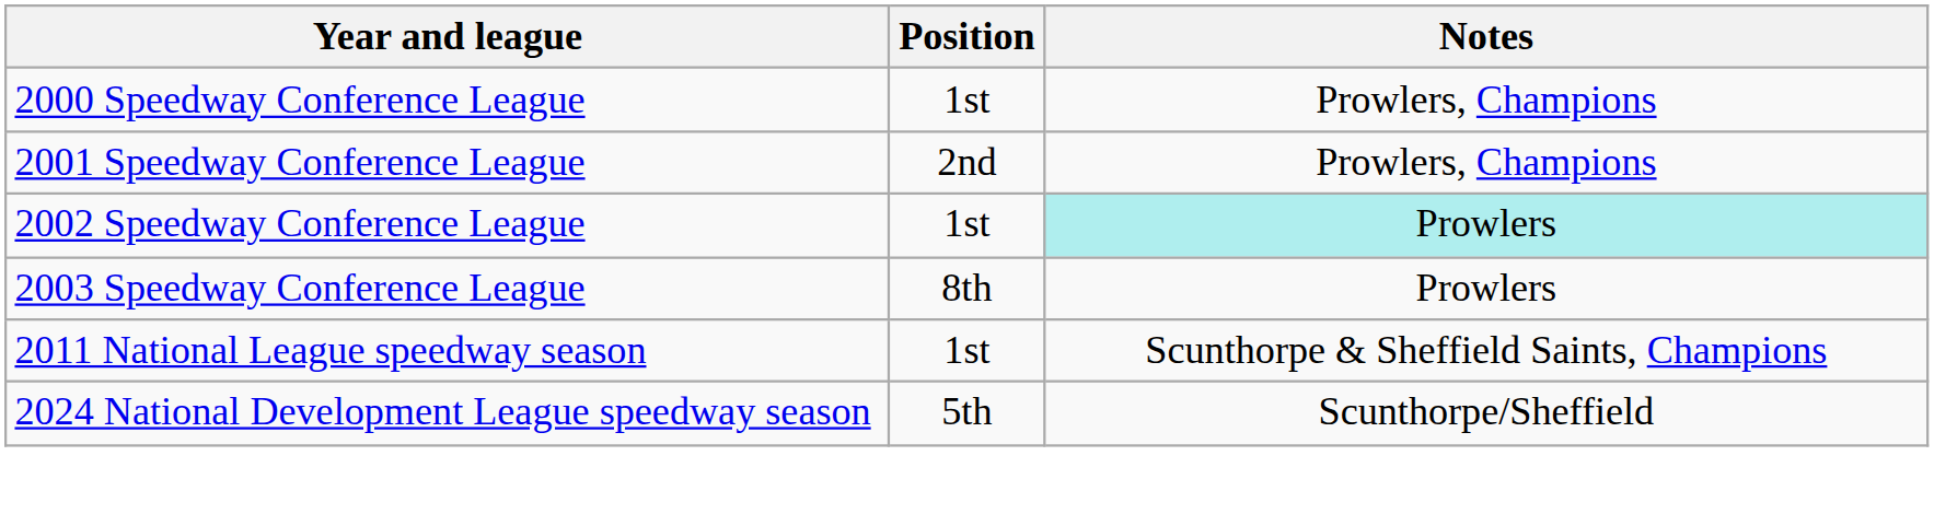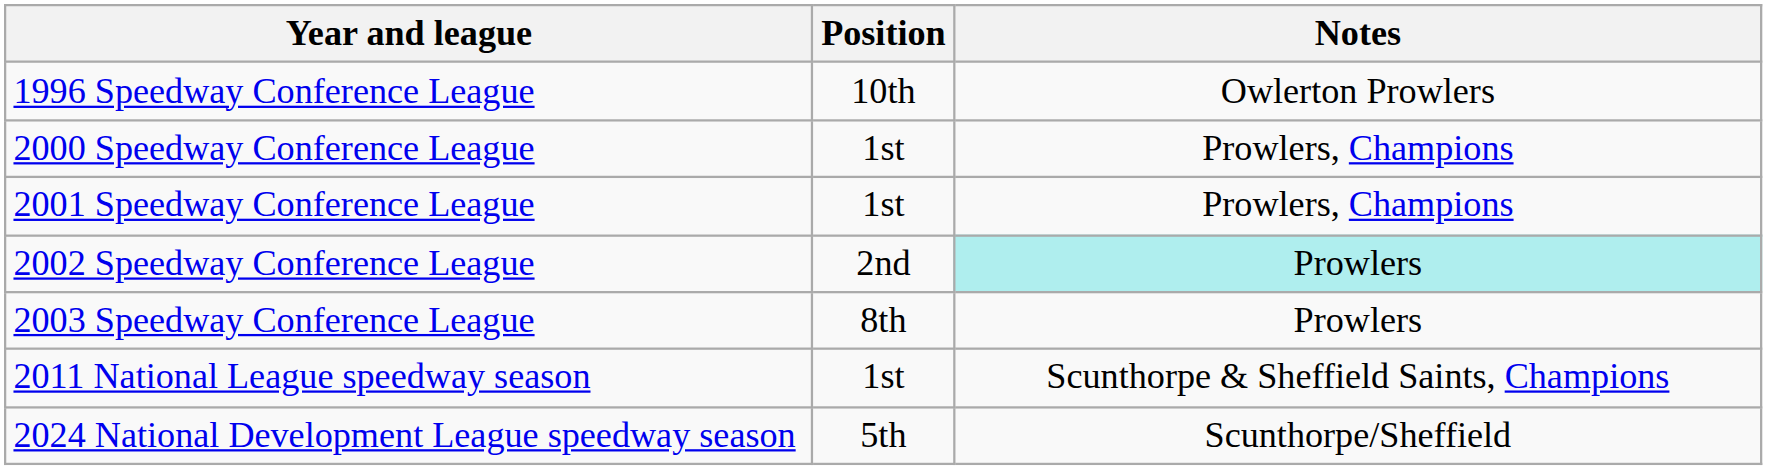+ row: 1996 Speedway Conference League | 10th | Owlerton Prowlers
2001 Speedway Conference League | Position: 2nd -> 1st
2002 Speedway Conference League | Position: 1st -> 2nd
